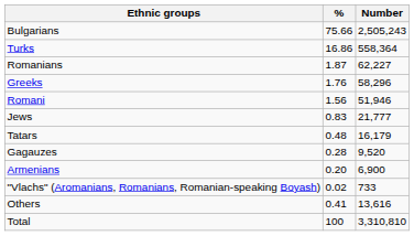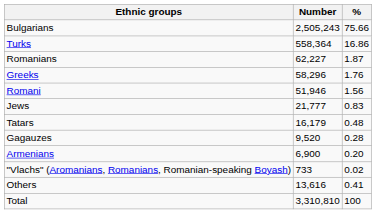columns swapped: Number <-> %
